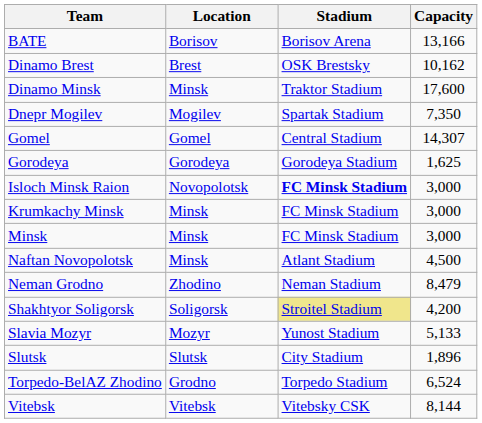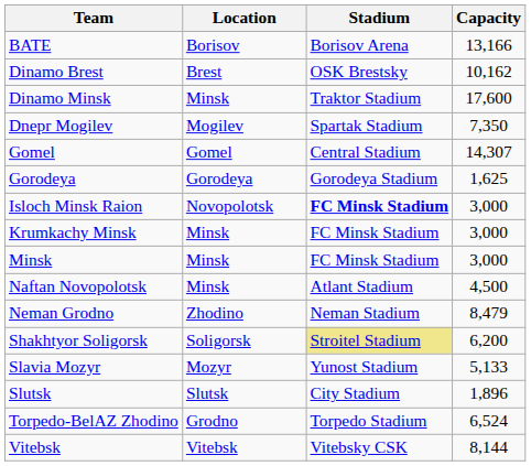Shakhtyor Soligorsk | Capacity: 4,200 -> 6,200
